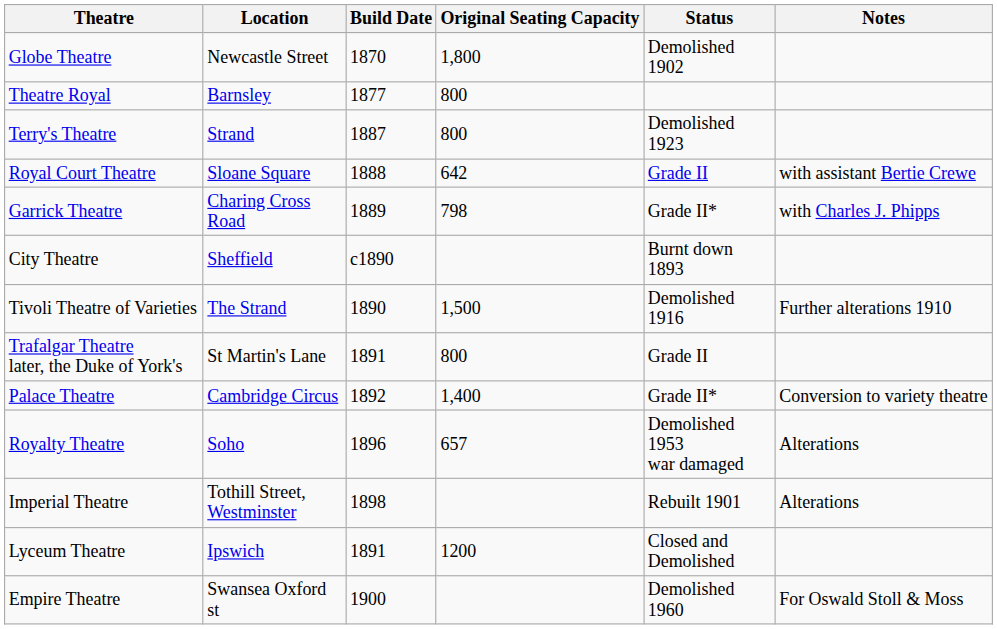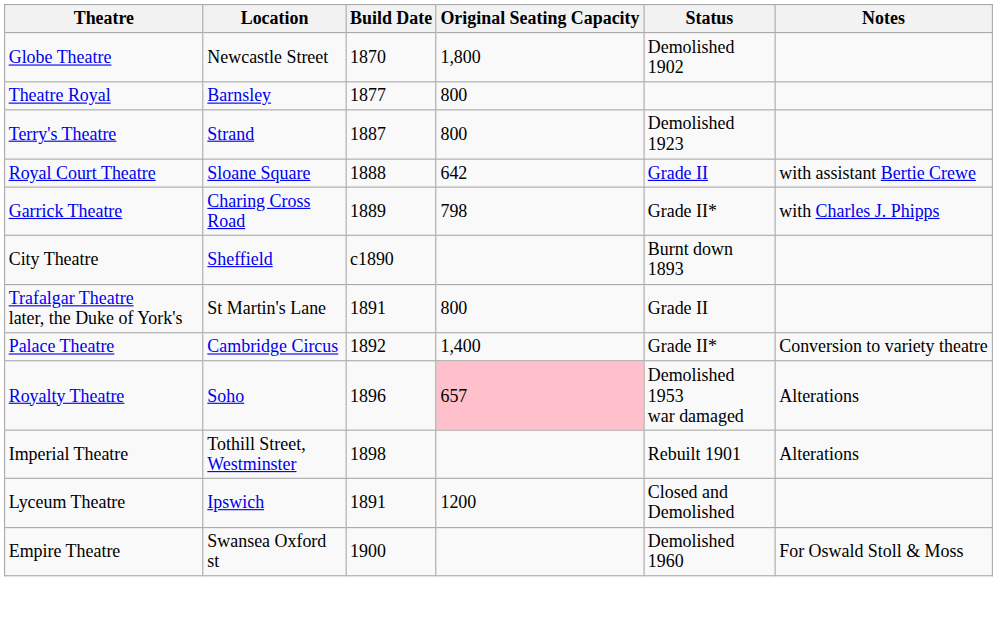- row: Tivoli Theatre of Varieties | The Strand | 1890 | 1,500 | Demolished 1916 | Further alterations 1910
Royalty Theatre | Original Seating Capacity: no background -> pink background
